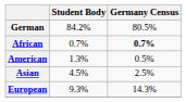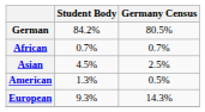African | Germany Census: bold -> normal
rows swapped: Asian <-> American
